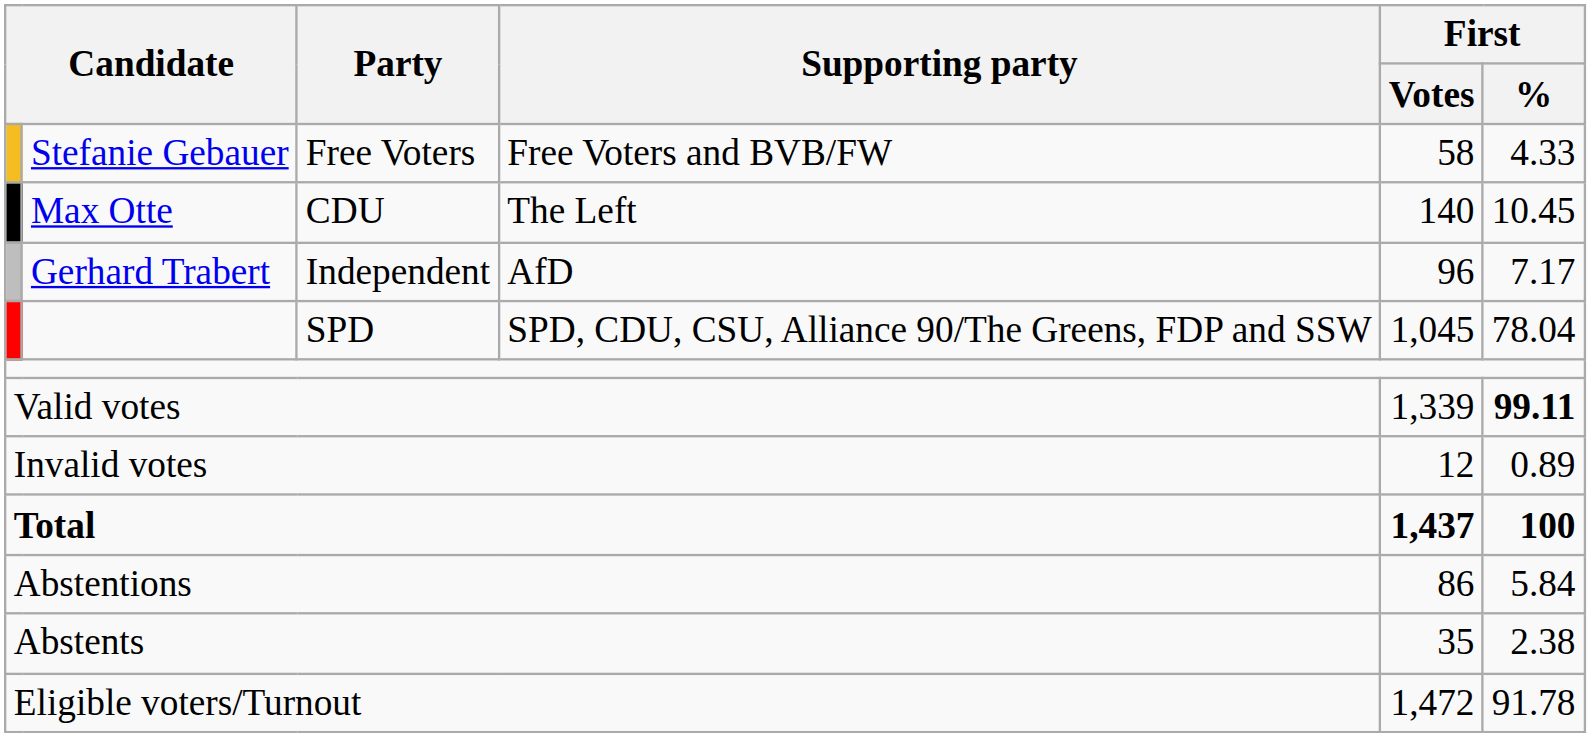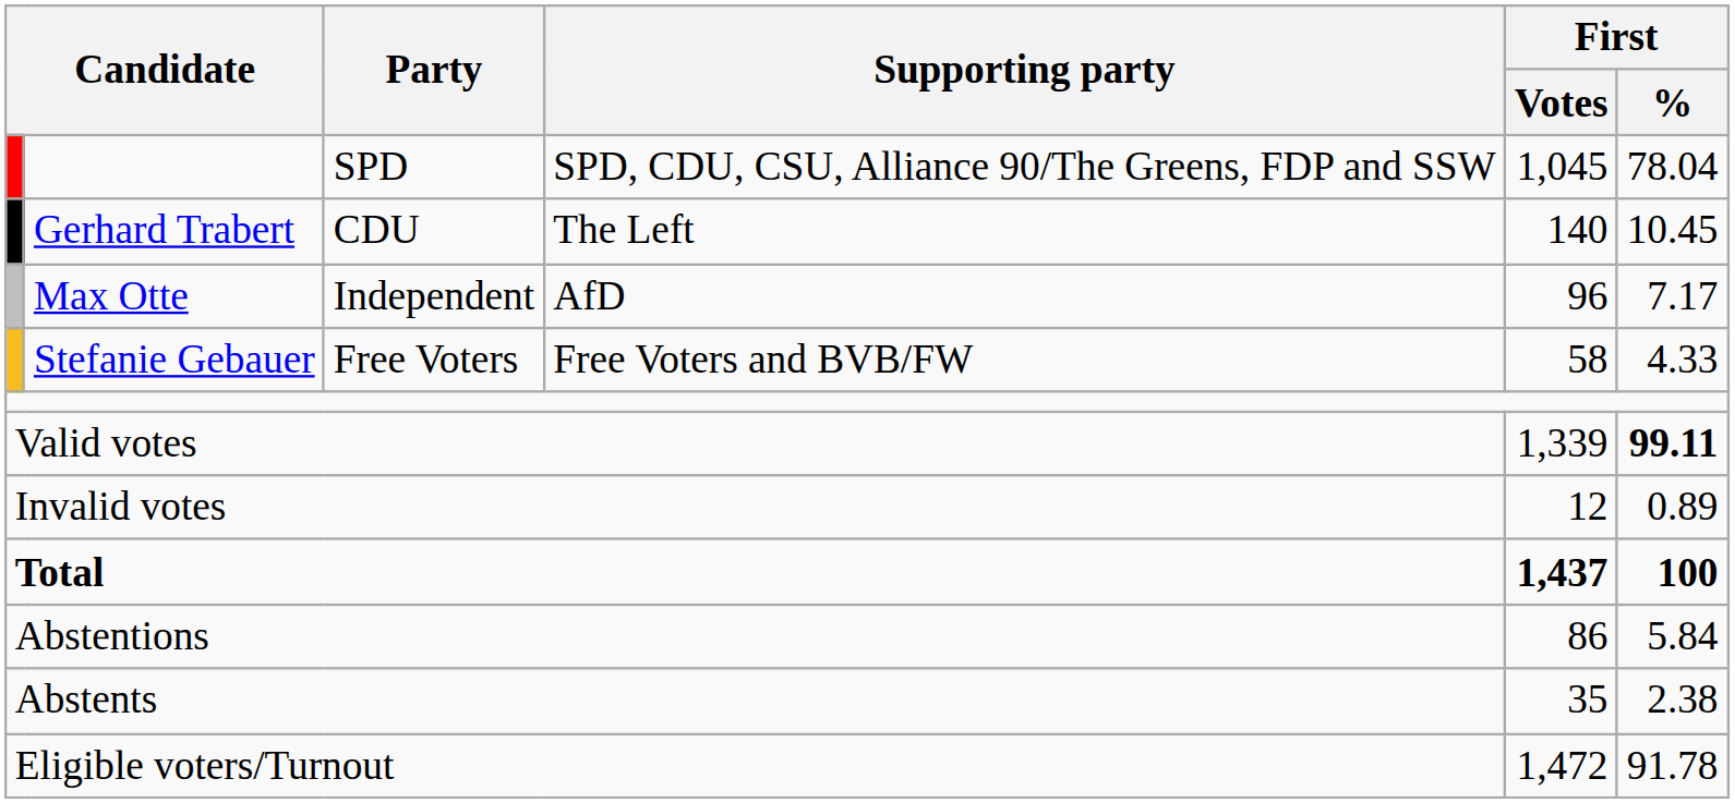rows swapped: SPD <-> Free Voters
CDU | column 2: Max Otte -> Gerhard Trabert
Independent | column 2: Gerhard Trabert -> Max Otte
